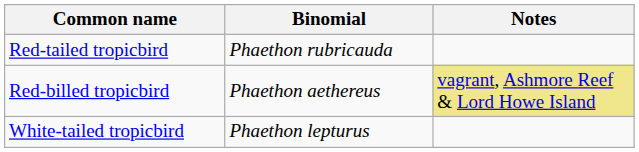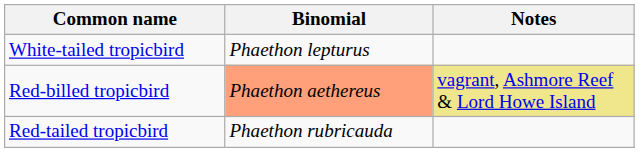rows swapped: White-tailed tropicbird <-> Red-tailed tropicbird
Red-billed tropicbird | Binomial: no background -> lightsalmon background
